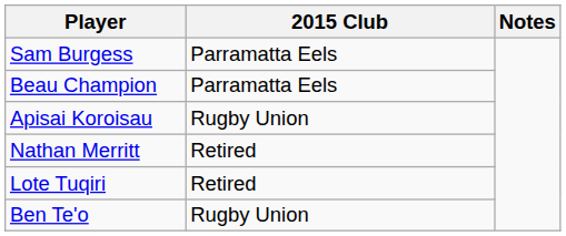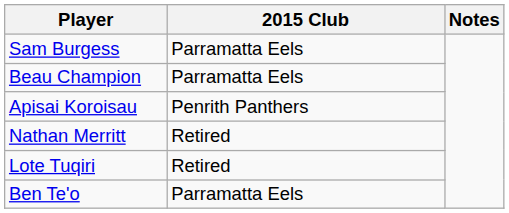Apisai Koroisau | 2015 Club: Rugby Union -> Penrith Panthers
Ben Te'o | 2015 Club: Rugby Union -> Parramatta Eels
